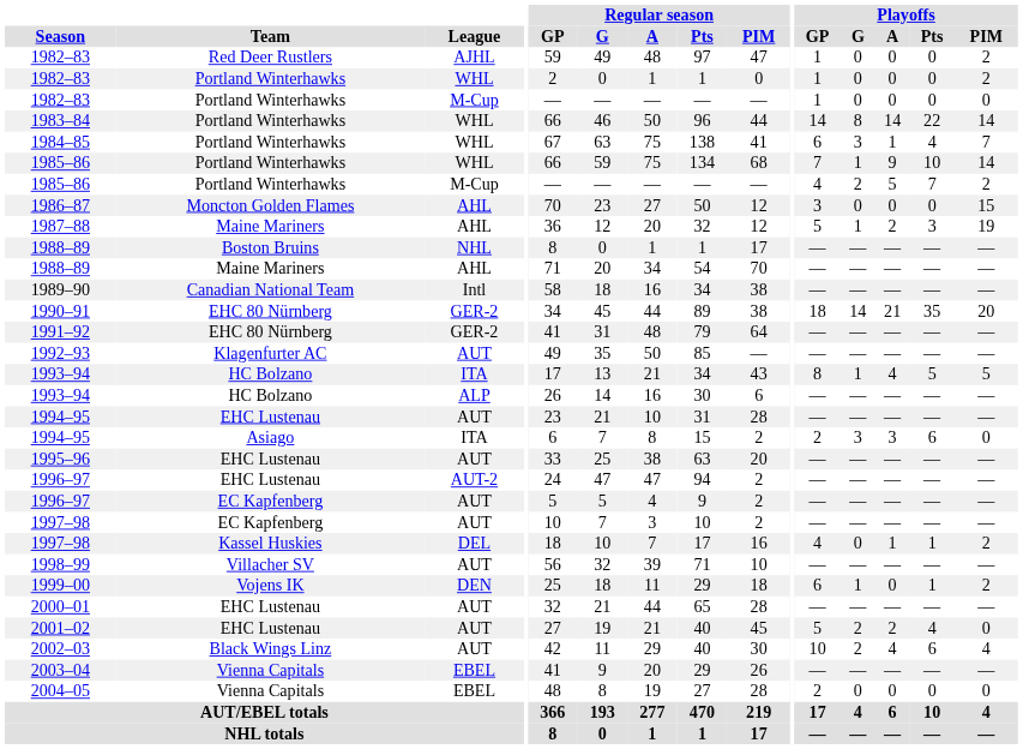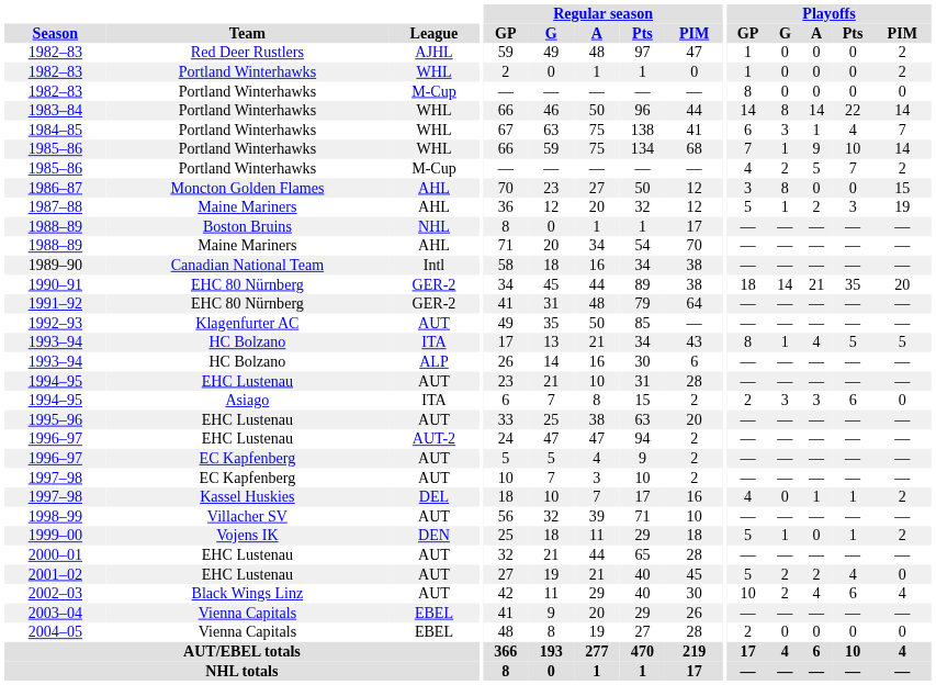1982–83 / M-Cup | Playoffs / GP: 1 -> 8
1986–87 | Playoffs / G: 0 -> 8
1999–00 | Playoffs / GP: 6 -> 5
